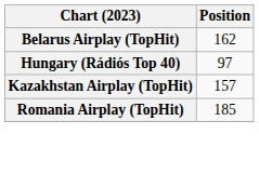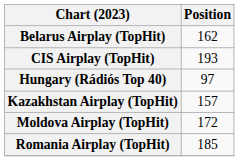+ row: CIS Airplay (TopHit) | 193
+ row: Moldova Airplay (TopHit) | 172
